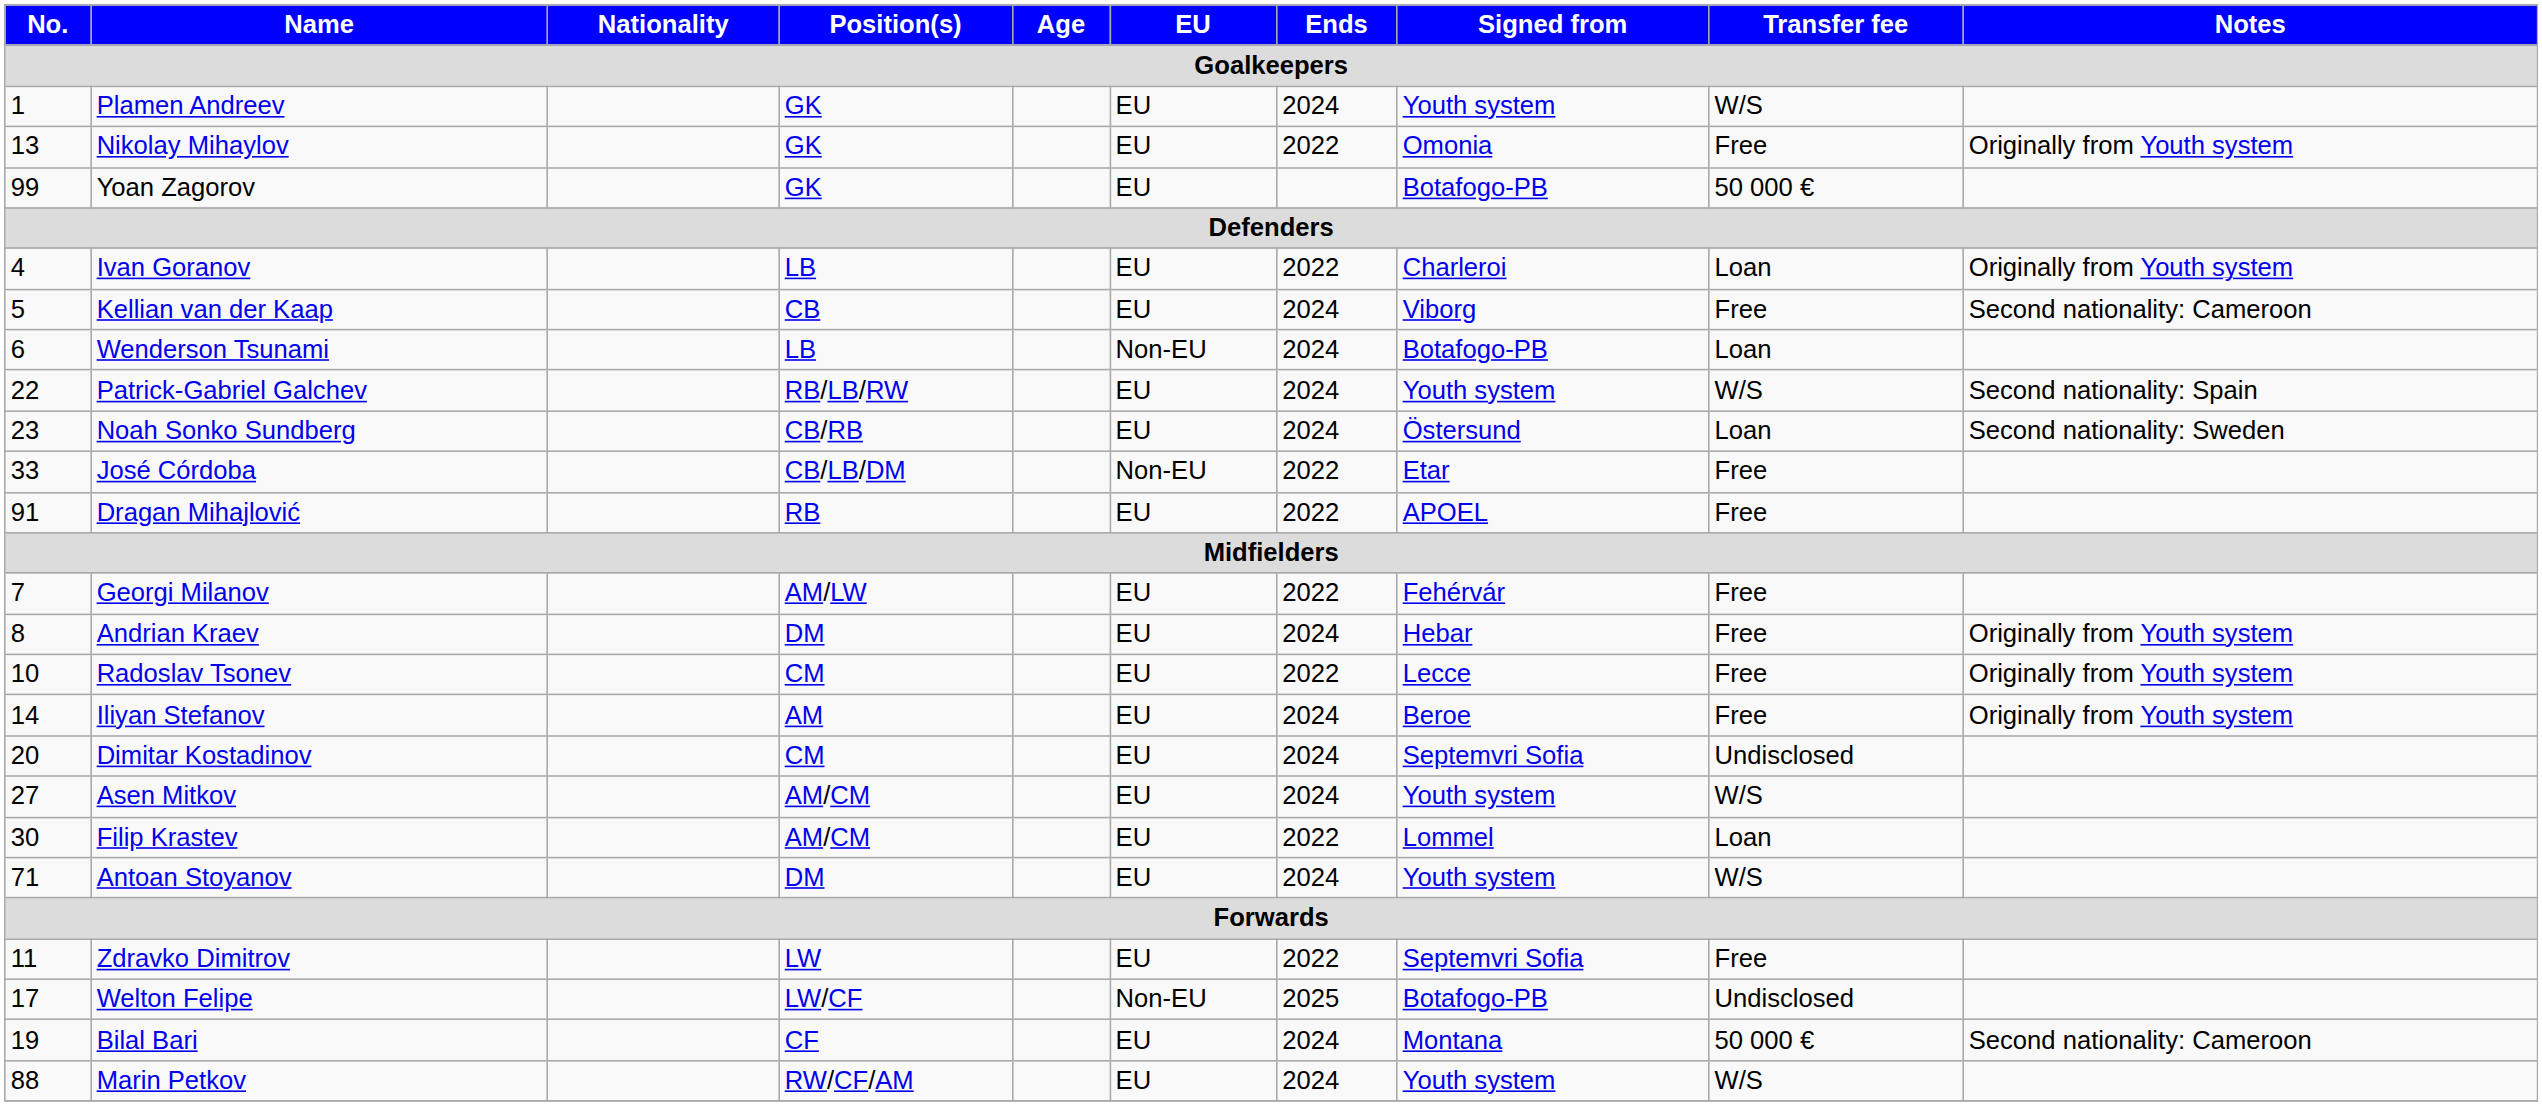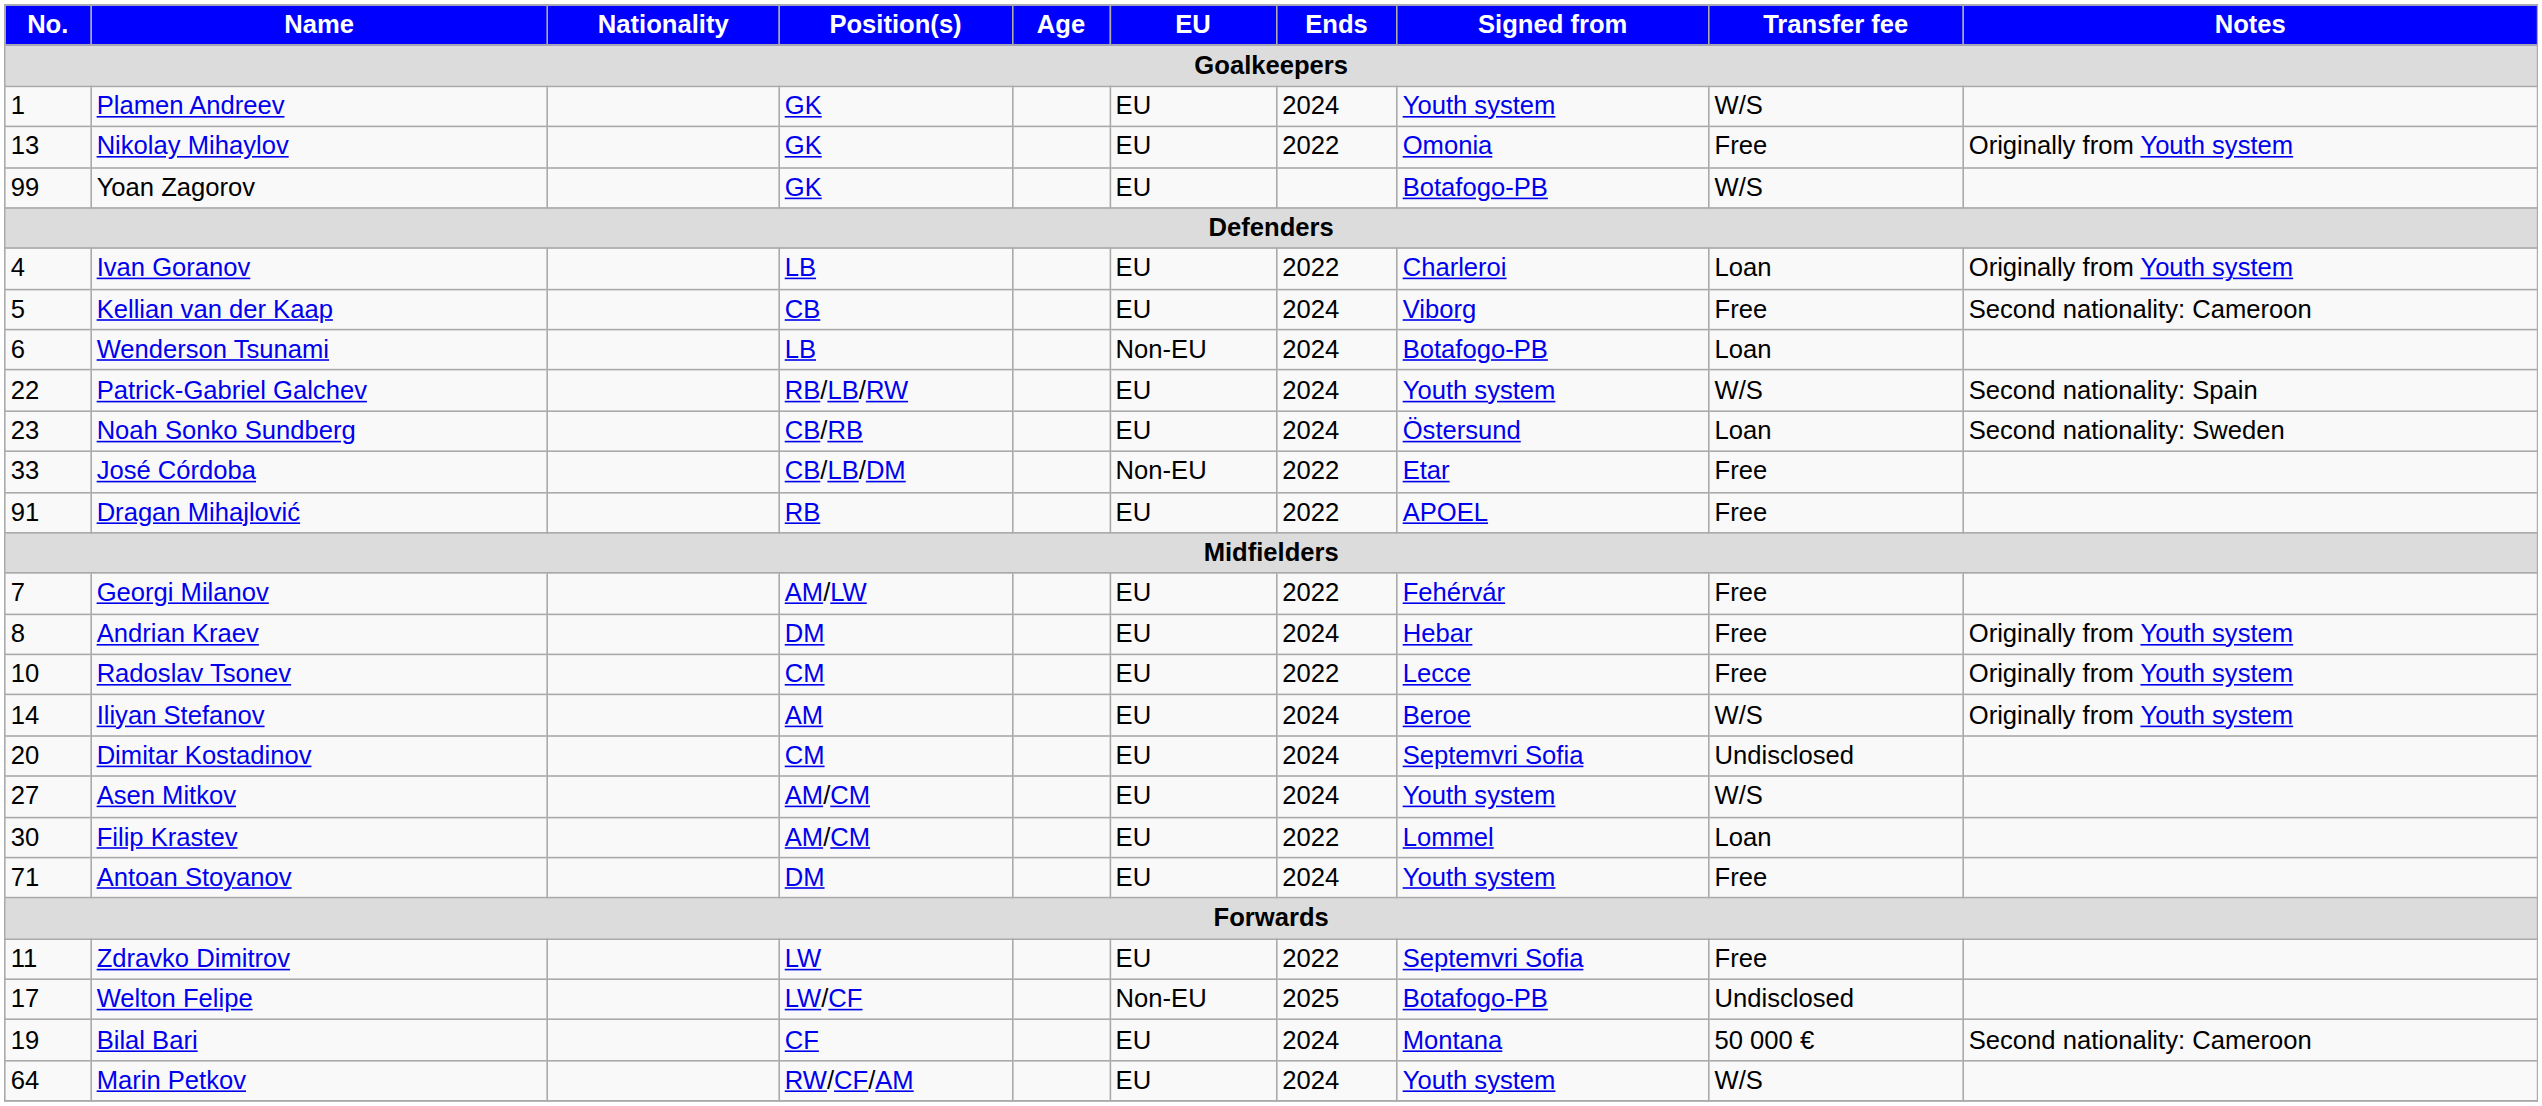Yoan Zagorov | Transfer fee: 50 000 € -> W/S
Iliyan Stefanov | Transfer fee: Free -> W/S
Antoan Stoyanov | Transfer fee: W/S -> Free
Marin Petkov | No.: 88 -> 64
